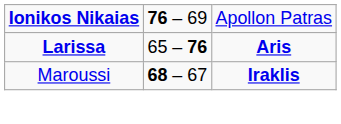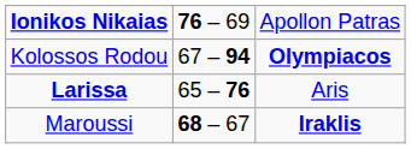+ row: Kolossos Rodou | 67 – 94 | Olympiacos
Larissa | column 3: bold -> normal
